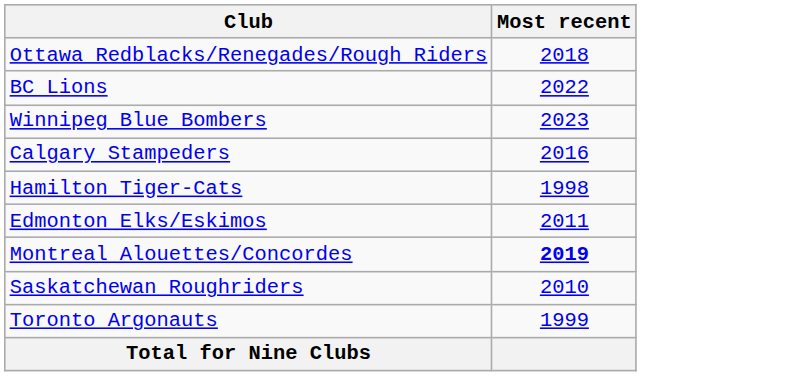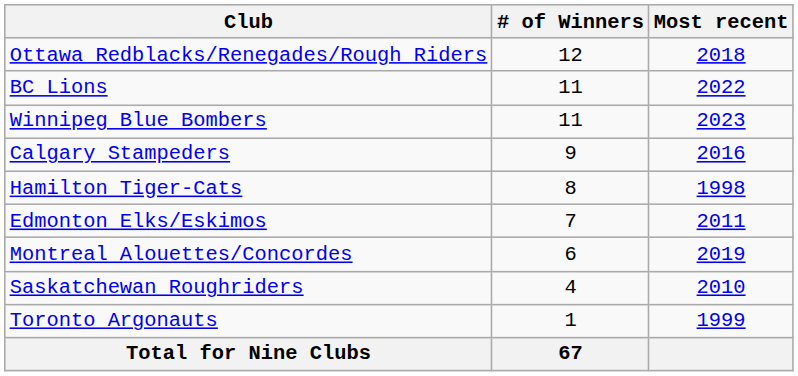+ column: # of Winners | 12 | 11 | 11 | 9 | 8 | 7 | 6 | 4 | 1 | 67
Montreal Alouettes/Concordes | Most recent: bold -> normal
